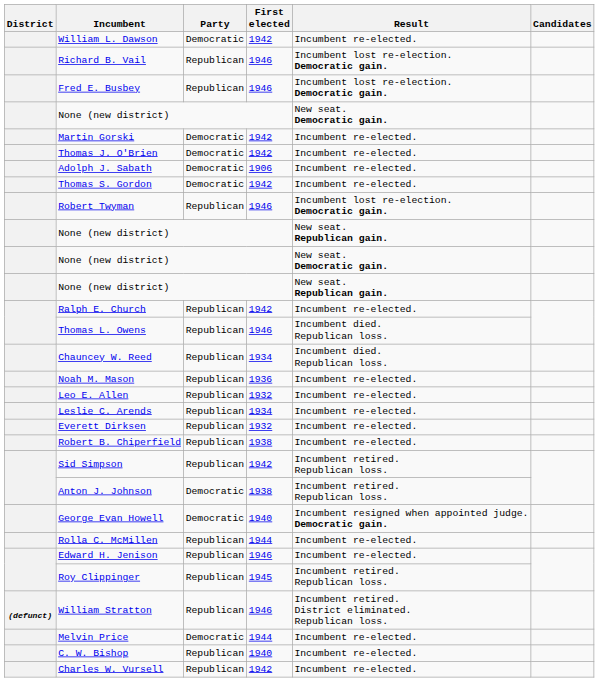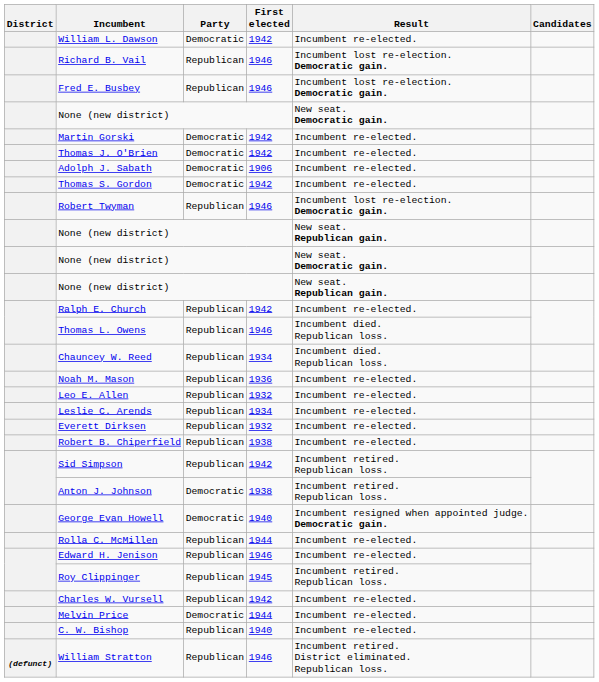rows swapped: Charles W. Vursell <-> William Stratton
